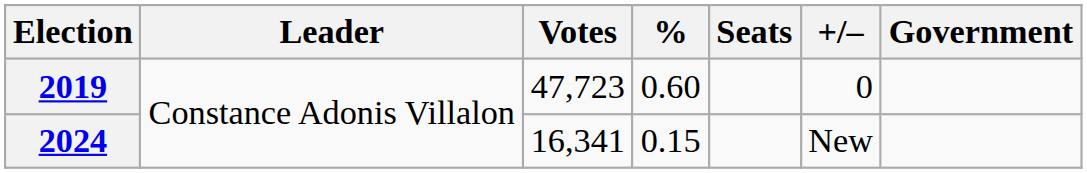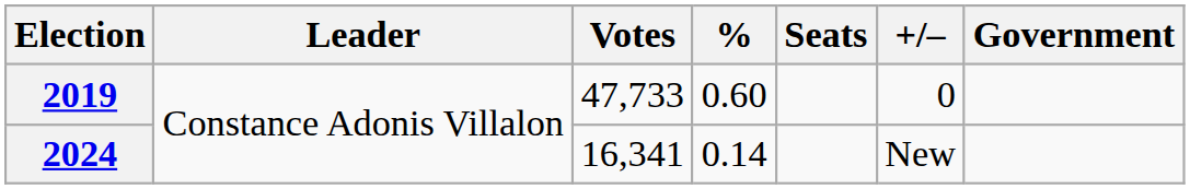2019 | Votes: 47,723 -> 47,733
2024 | %: 0.15 -> 0.14
